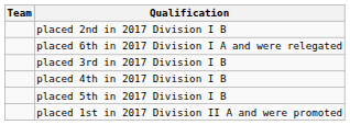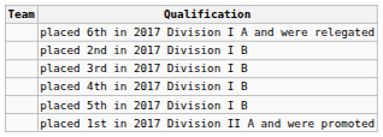rows swapped: placed 6th in 2017 Division I A and were relegated <-> placed 2nd in 2017 Division I B
